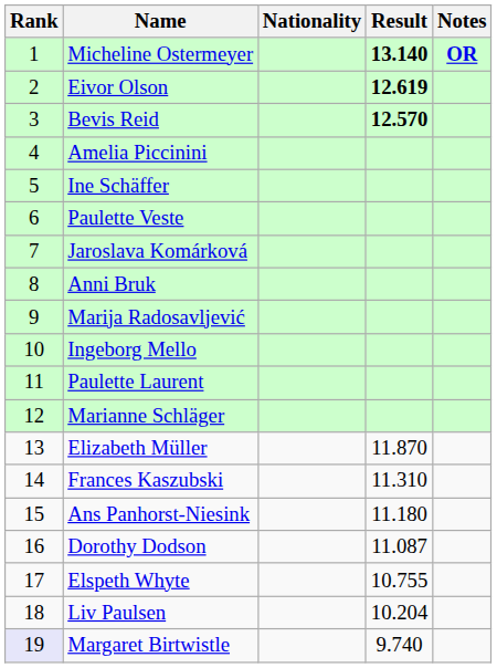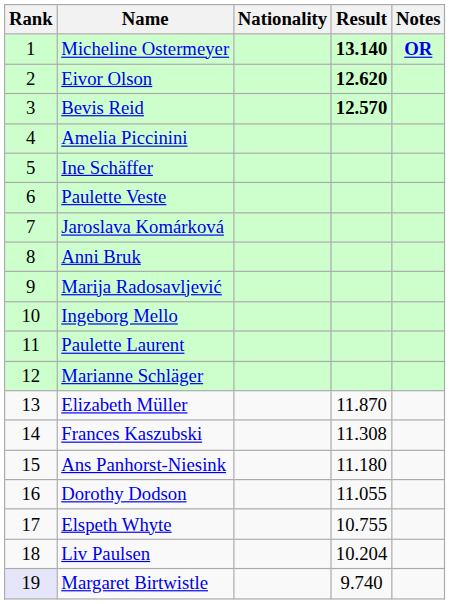Eivor Olson | Result: 12.619 -> 12.620
Frances Kaszubski | Result: 11.310 -> 11.308
Dorothy Dodson | Result: 11.087 -> 11.055
